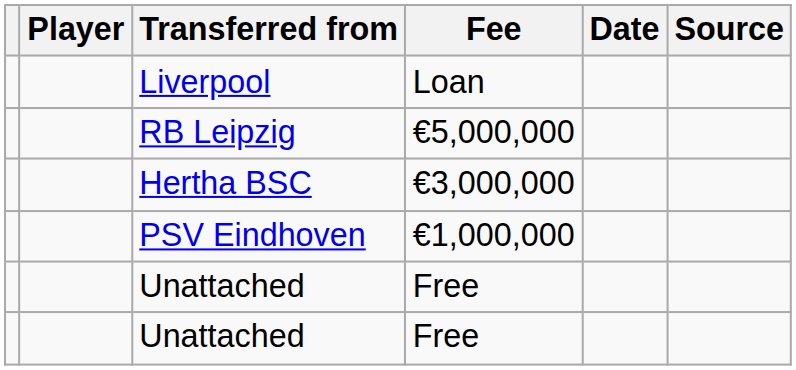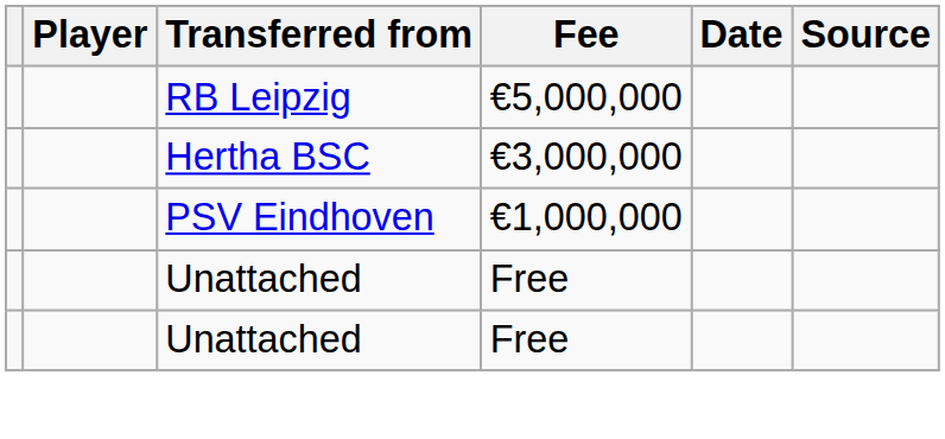- row: Liverpool | Loan
